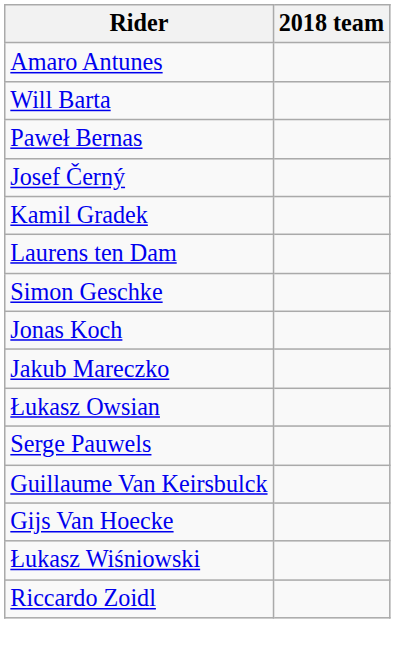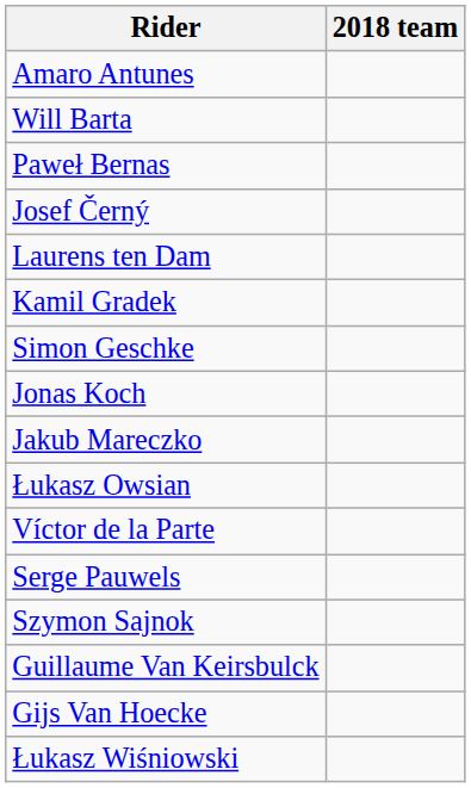rows swapped: Laurens ten Dam <-> Kamil Gradek
+ row: Víctor de la Parte
+ row: Szymon Sajnok
- row: Riccardo Zoidl
